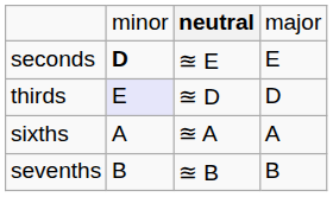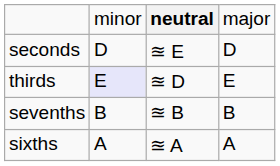seconds | column 2: bold -> normal
seconds | column 4: E -> D
thirds | column 4: D -> E
rows swapped: sixths <-> sevenths
